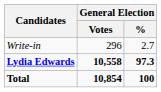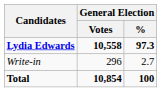rows swapped: Lydia Edwards <-> Write-in
